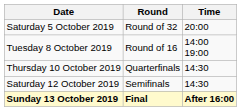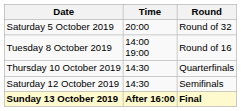columns swapped: Time <-> Round
